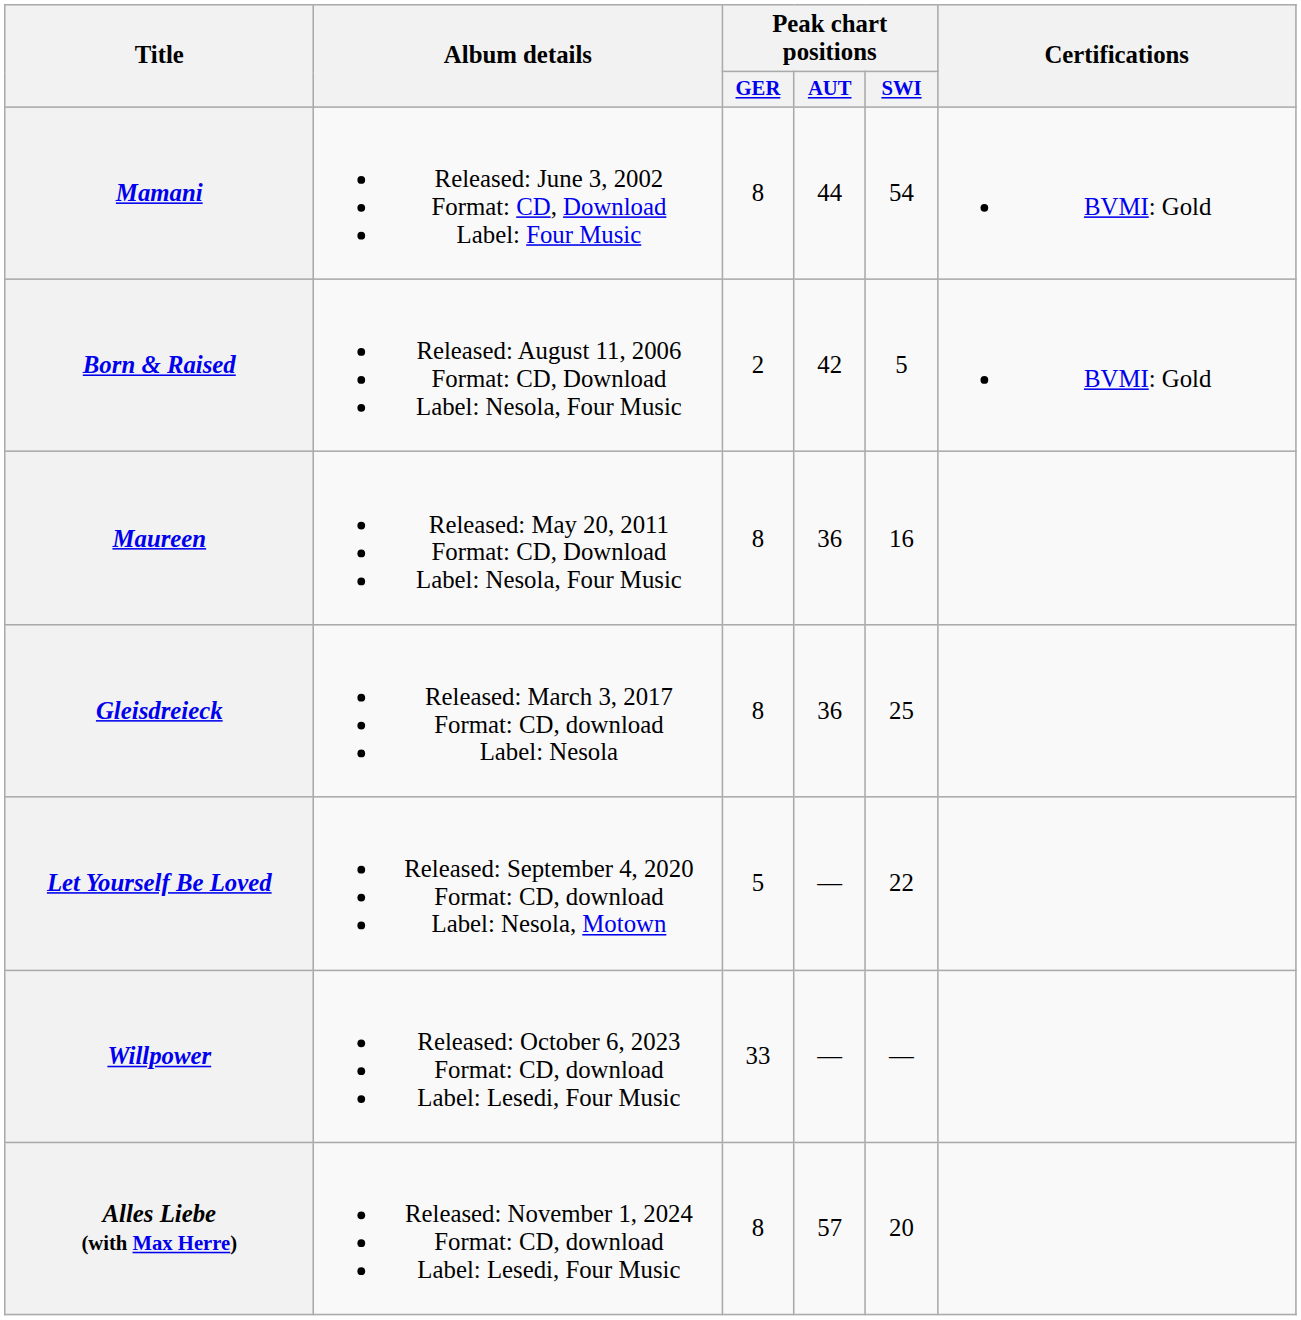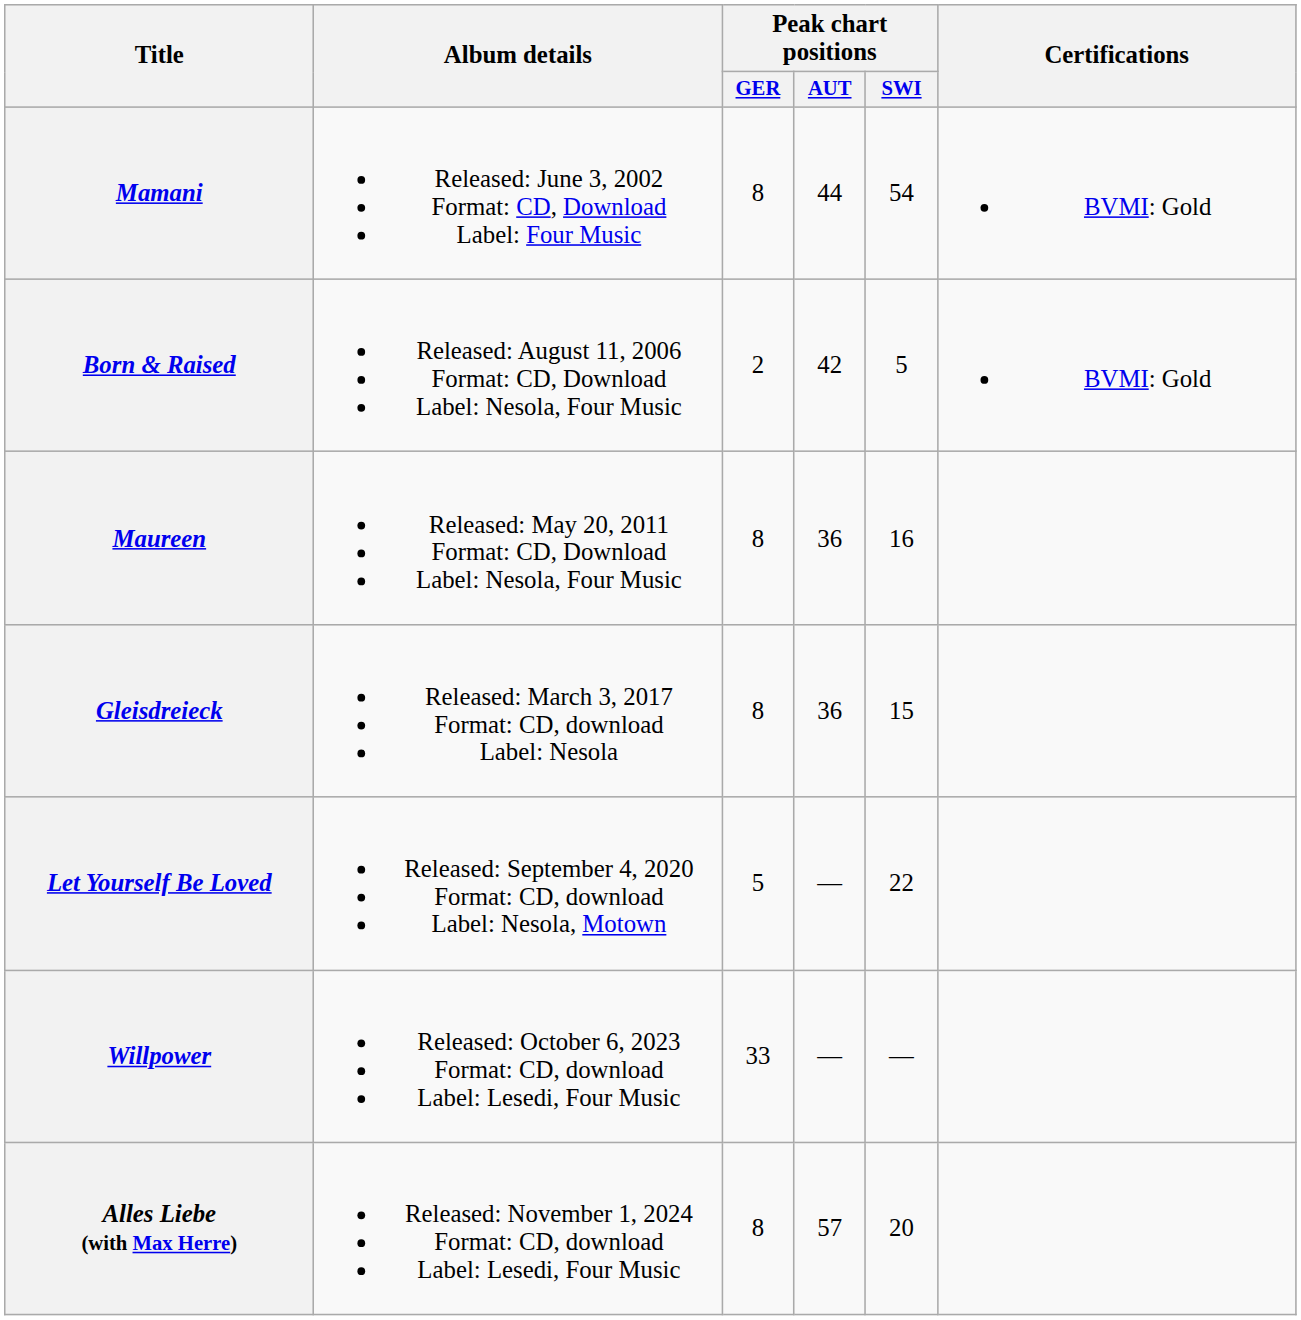Gleisdreieck | Peak chart positions / SWI: 25 -> 15
